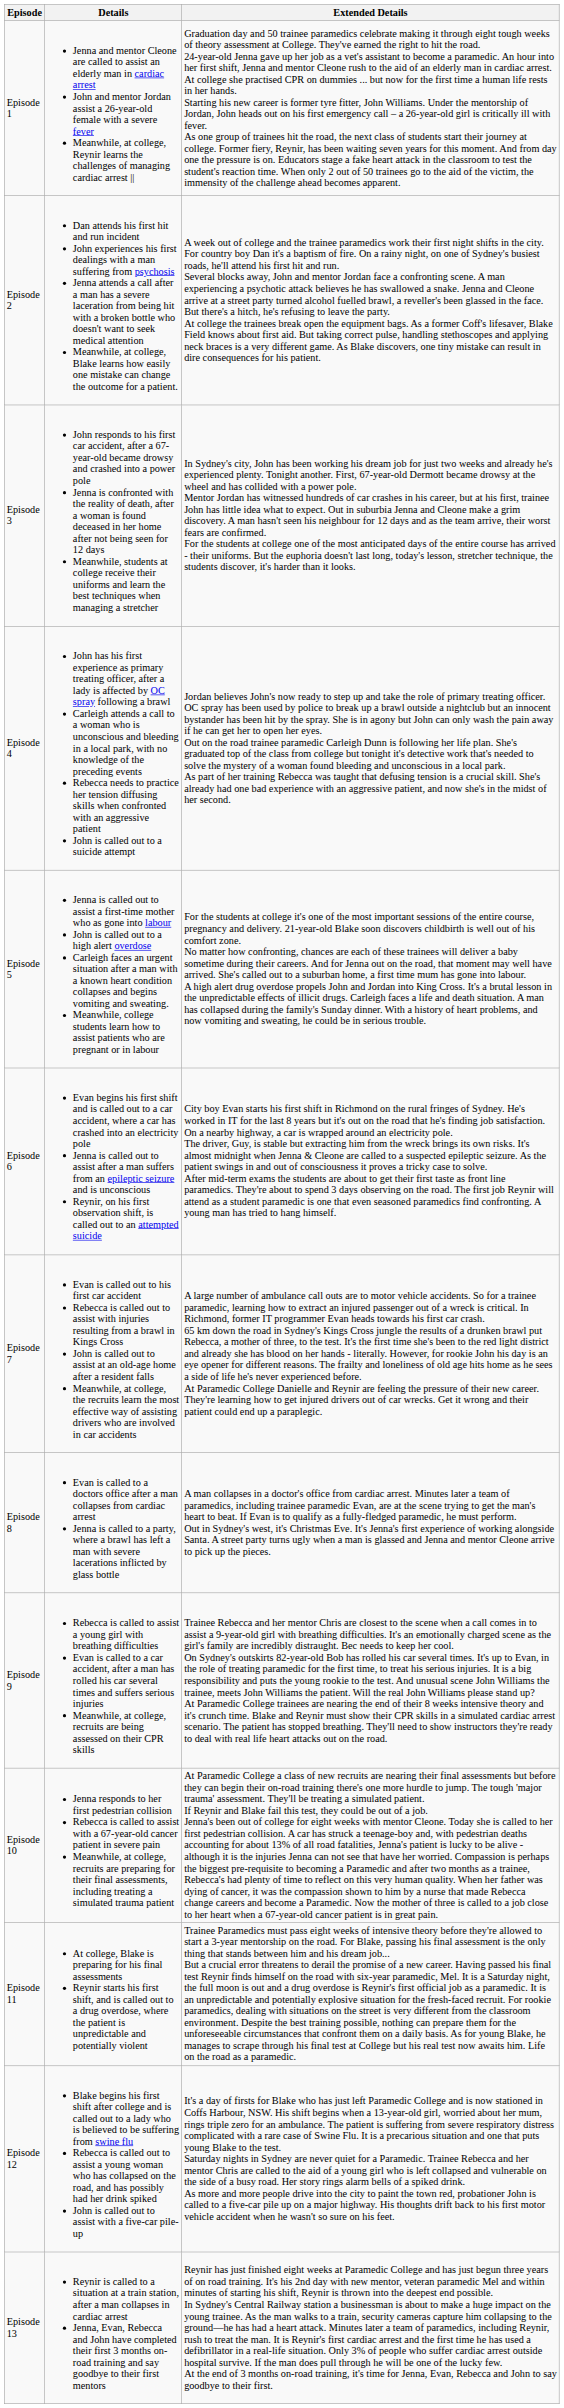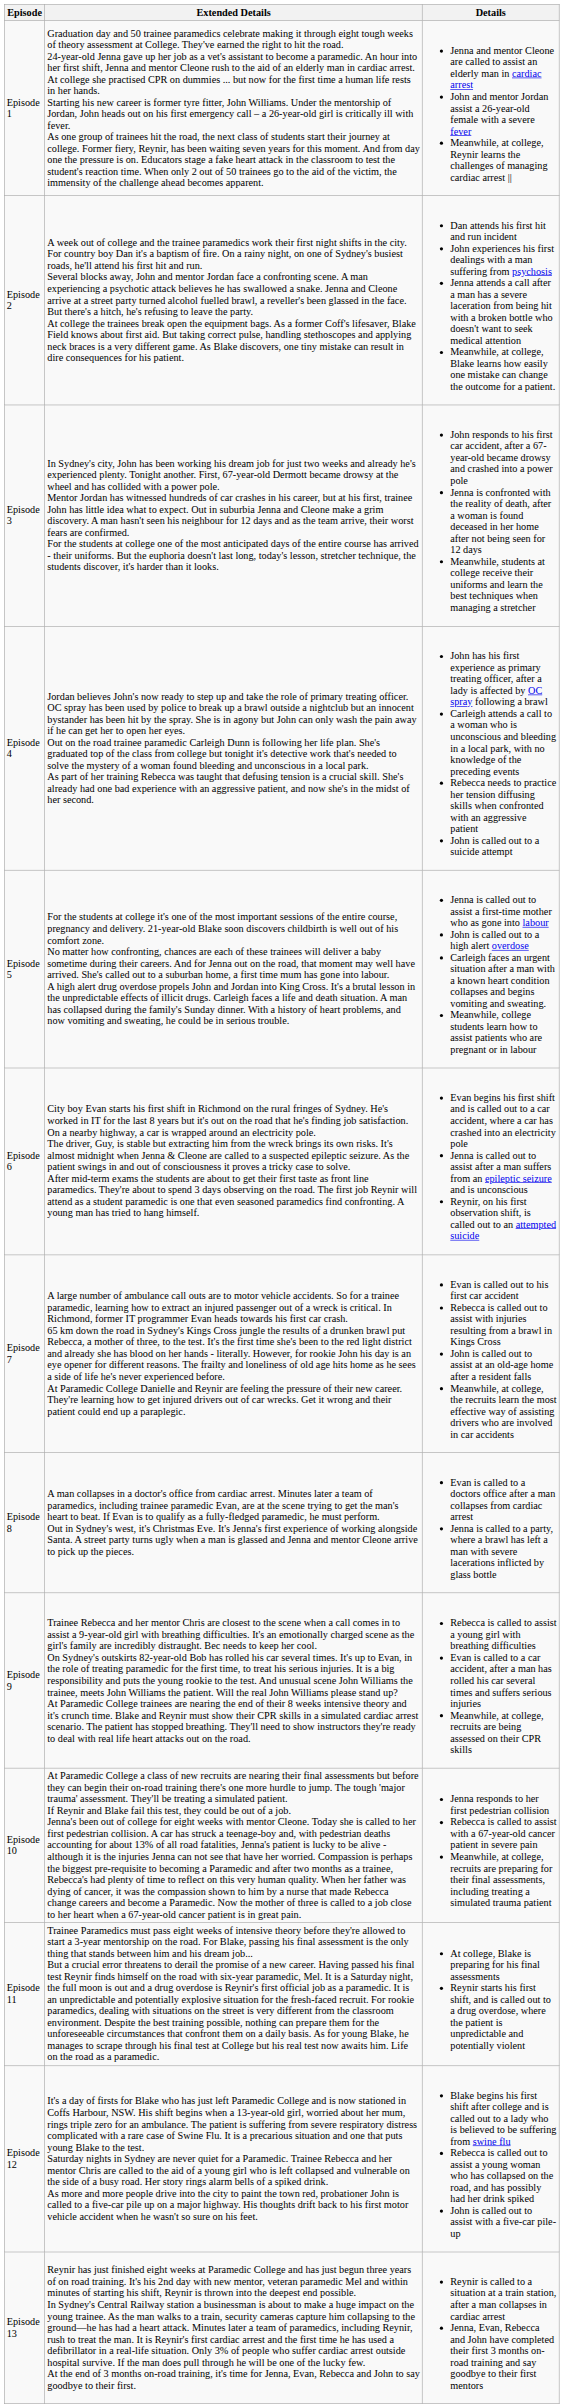columns swapped: Details <-> Extended Details
